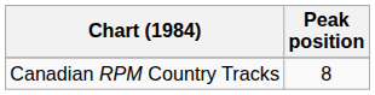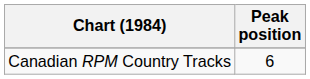Canadian RPM Country Tracks | Peak position: 8 -> 6
